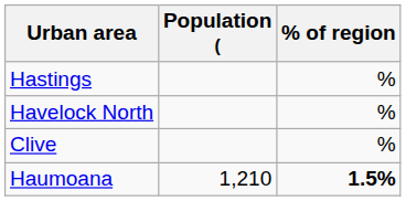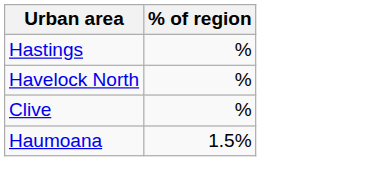- column: Population ( | 1,210
Haumoana | % of region: bold -> normal
